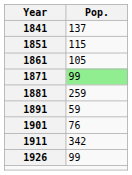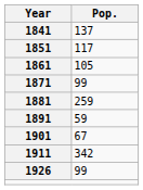1851 | Pop.: 115 -> 117
1871 | Pop.: lightgreen background -> no background
1901 | Pop.: 76 -> 67
